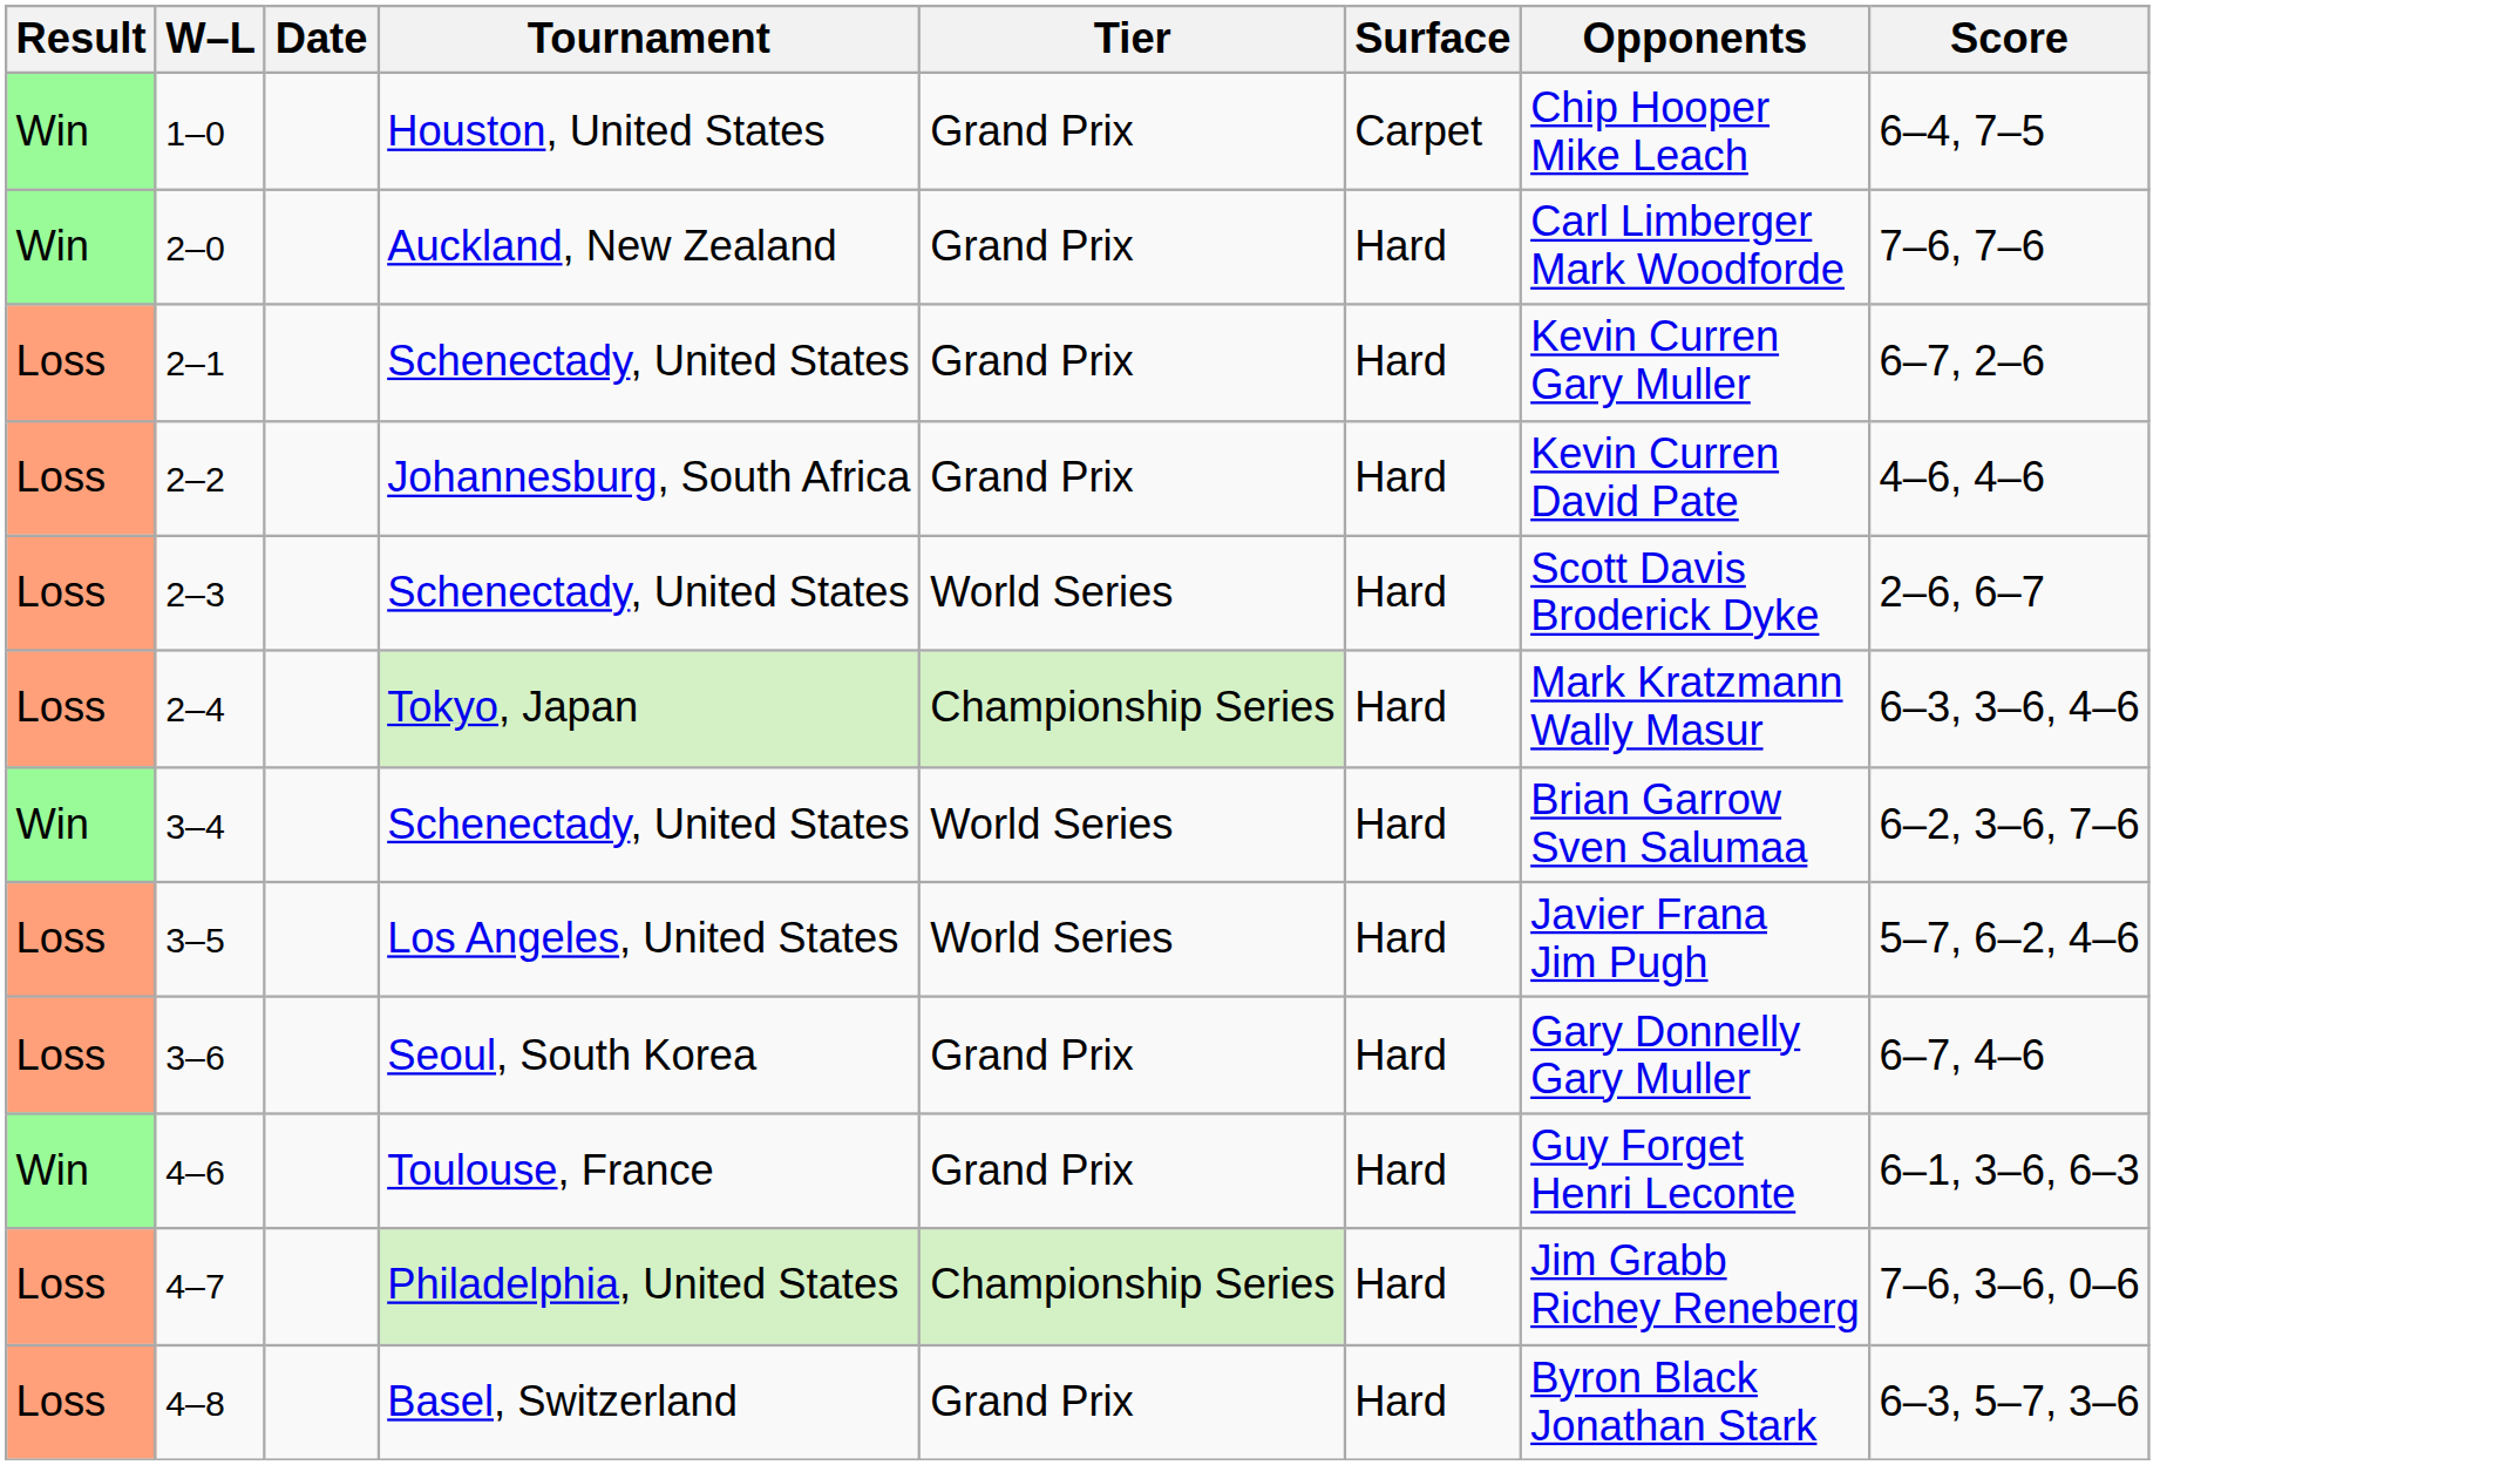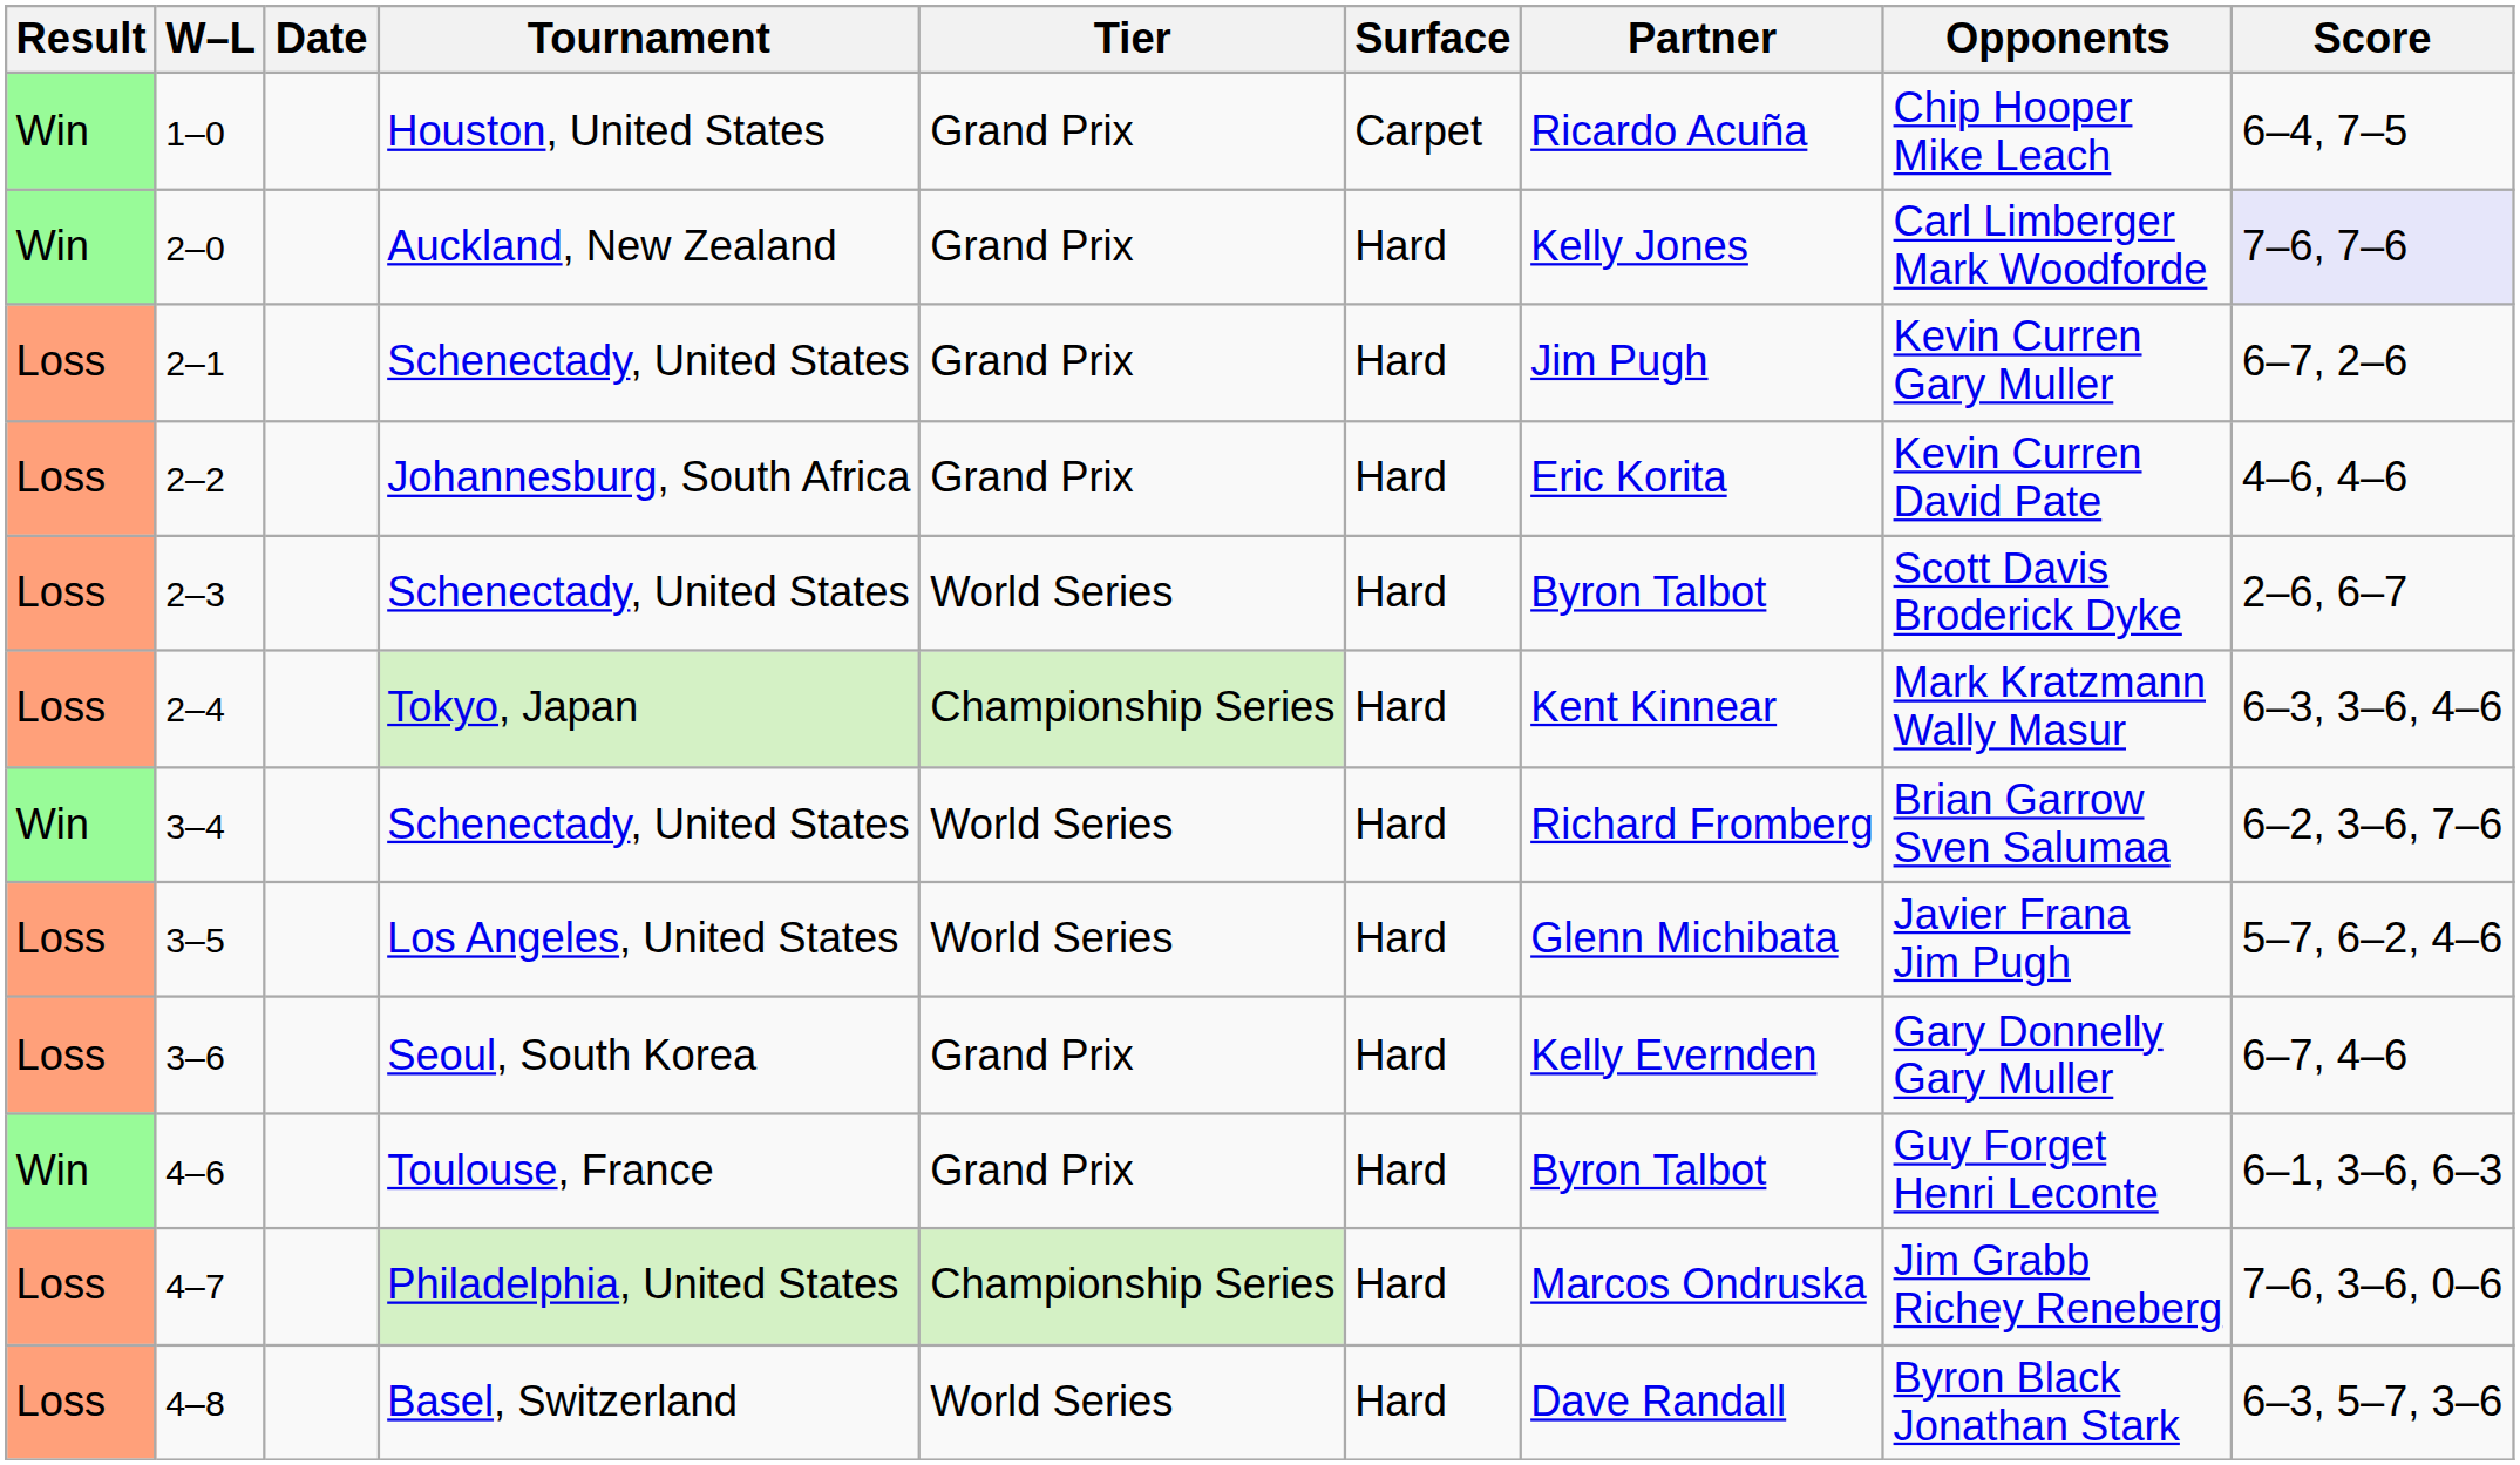+ column: Partner | Ricardo Acuña | Kelly Jones | Jim Pugh | Eric Korita | Byron Talbot | Kent Kinnear | Richard Fromberg | Glenn Michibata | Kelly Evernden | Byron Talbot | Marcos Ondruska | Dave Randall
2–0 | Score: no background -> lavender background
4–8 | Tier: Grand Prix -> World Series
